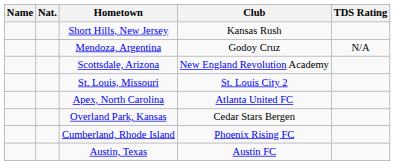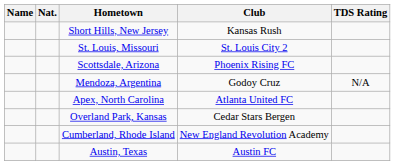rows swapped: Mendoza, Argentina <-> St. Louis, Missouri
Scottsdale, Arizona | Club: New England Revolution Academy -> Phoenix Rising FC
Cumberland, Rhode Island | Club: Phoenix Rising FC -> New England Revolution Academy
